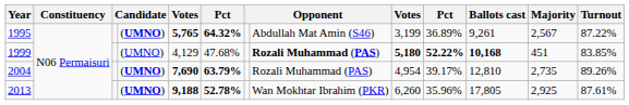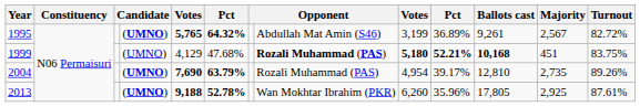1995 | Turnout: 87.22% -> 82.72%
1999 | column 10: 52.22% -> 52.21%
1999 | Turnout: 83.85% -> 83.75%
